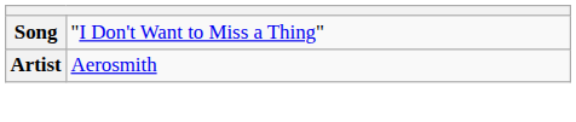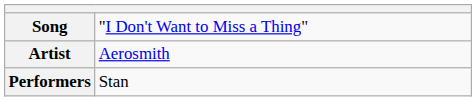+ row: Performers | Stan
